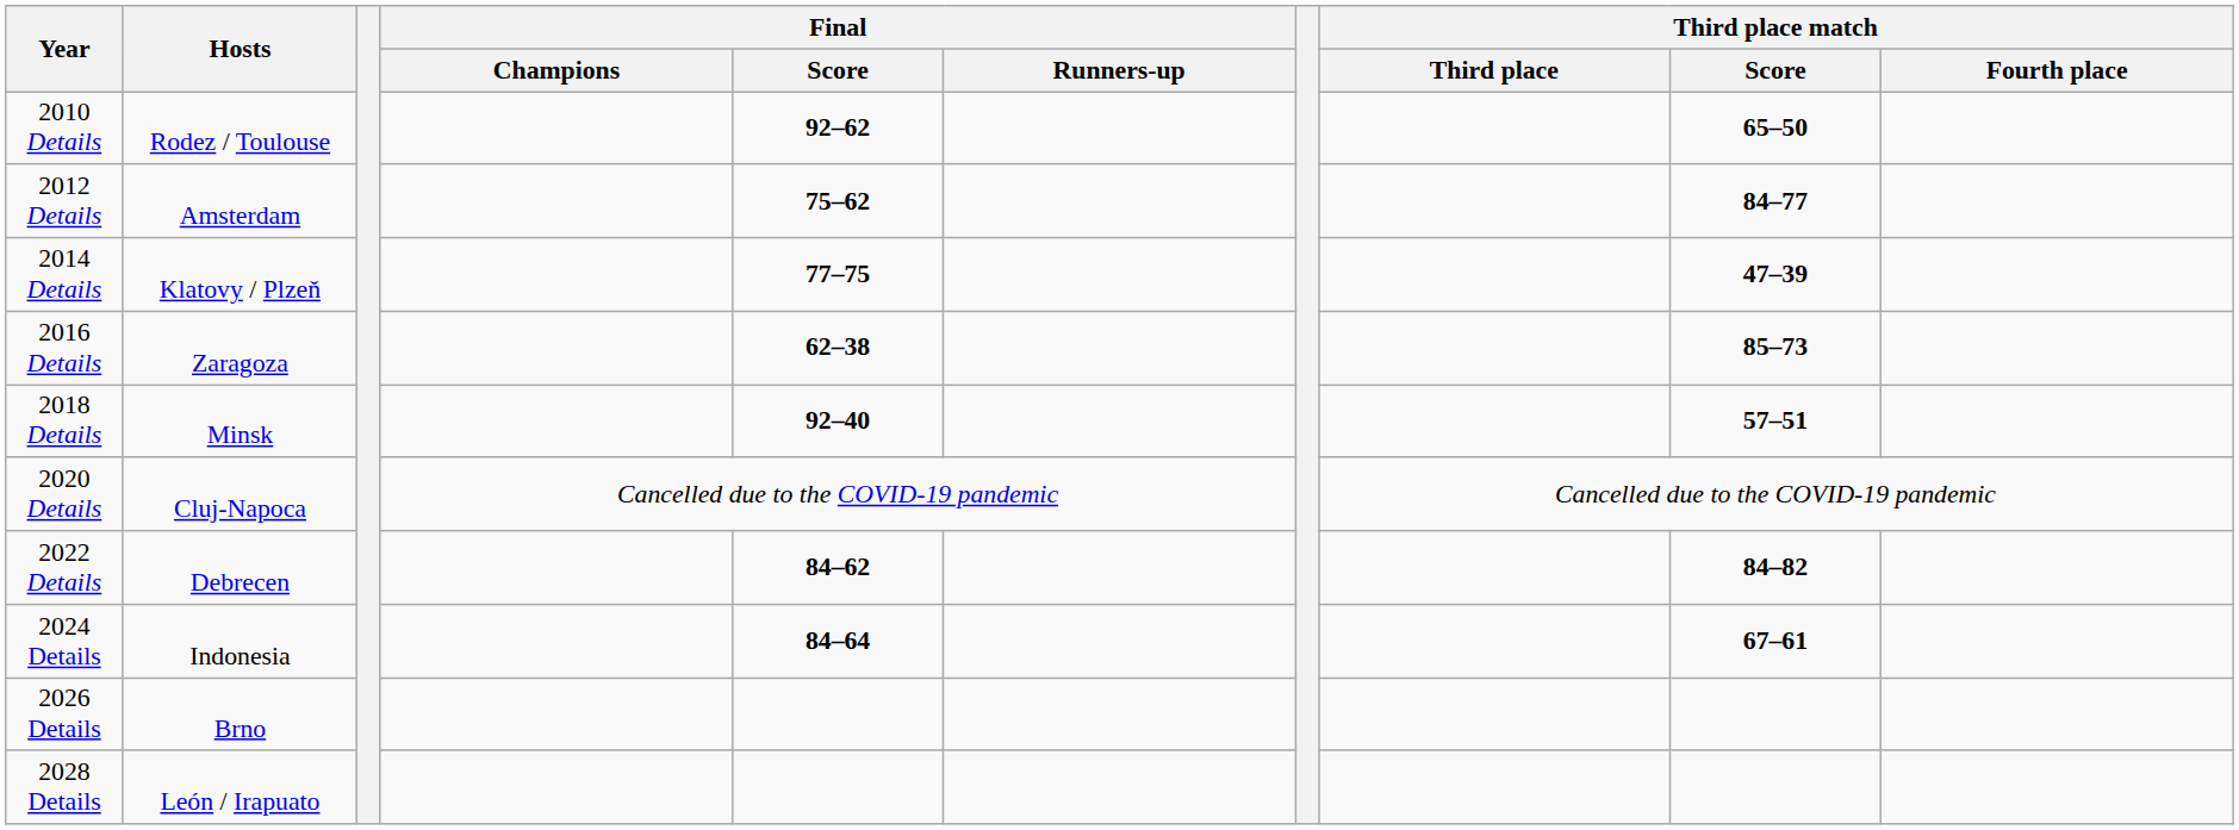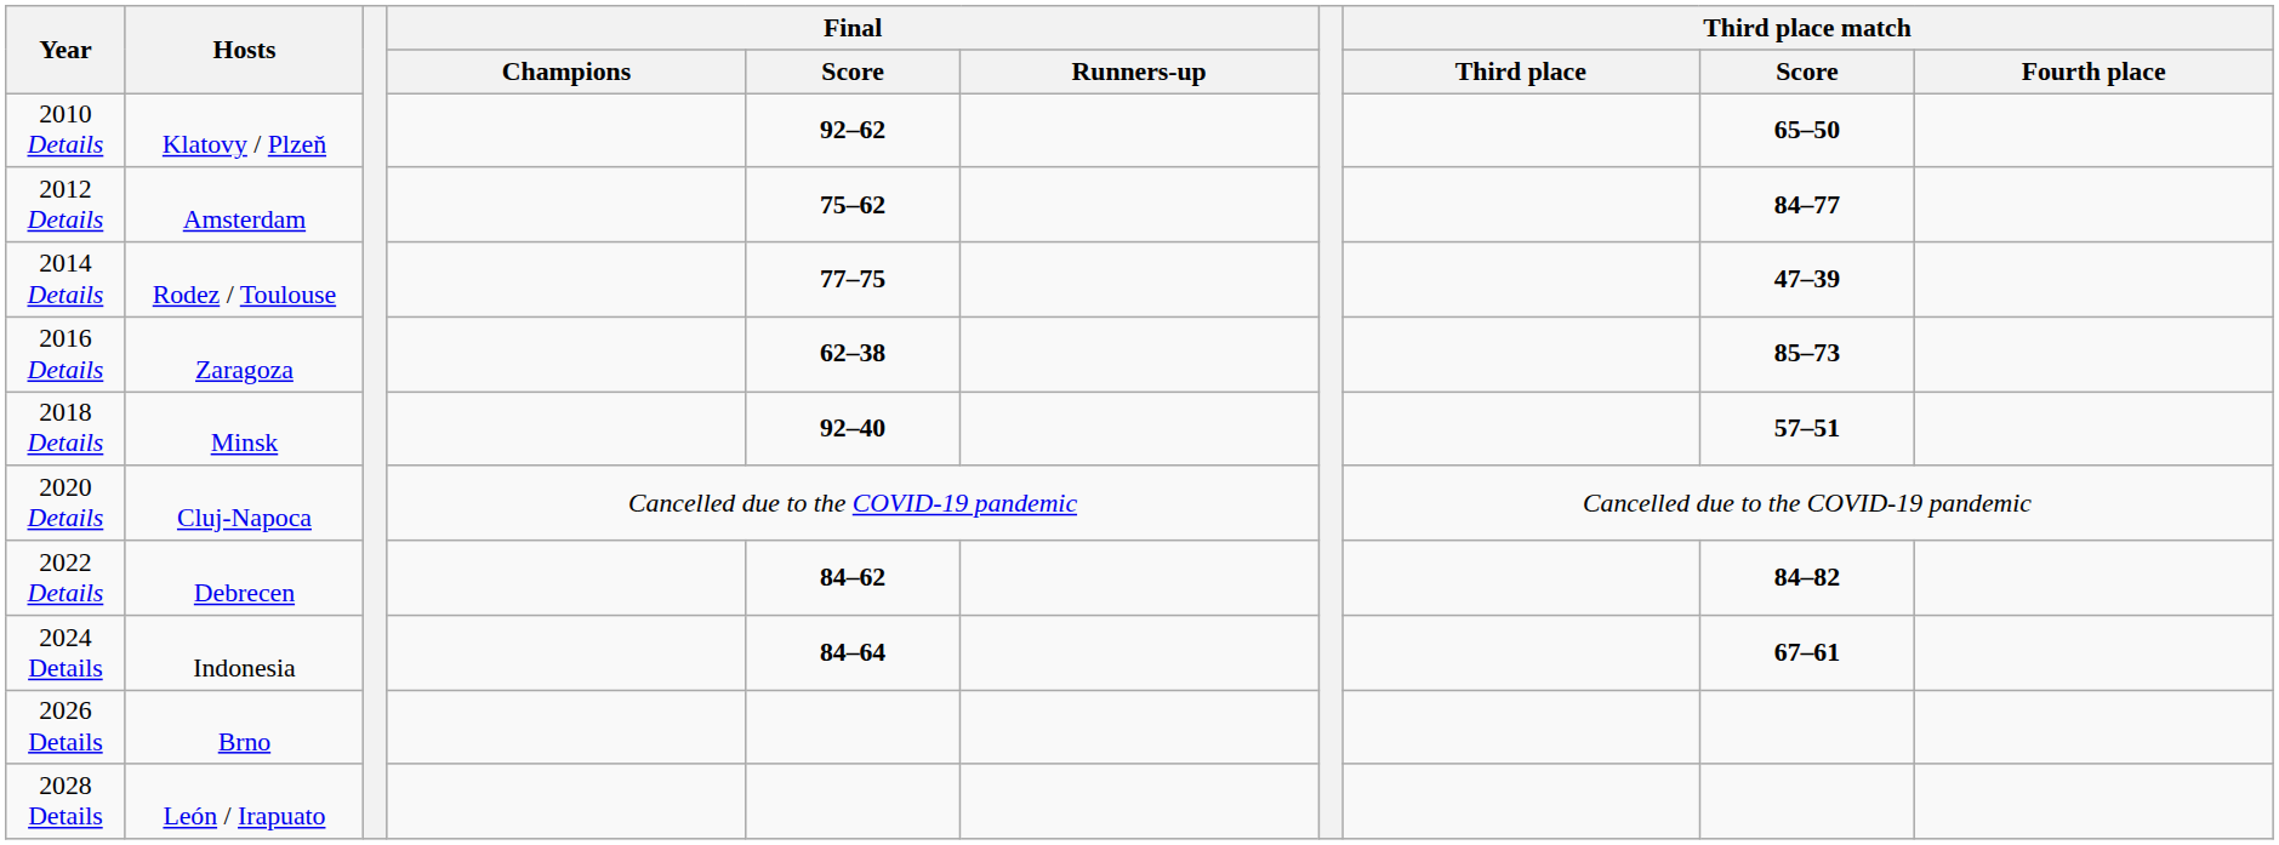2010 Details | Hosts: Rodez / Toulouse -> Klatovy / Plzeň
2014 Details | Hosts: Klatovy / Plzeň -> Rodez / Toulouse
